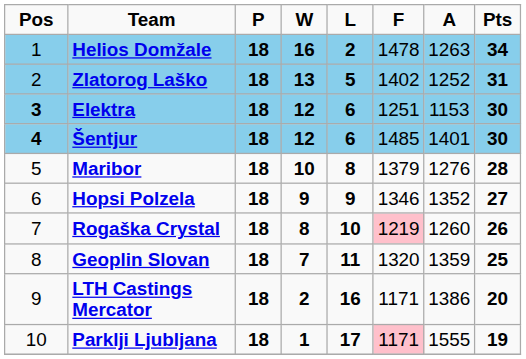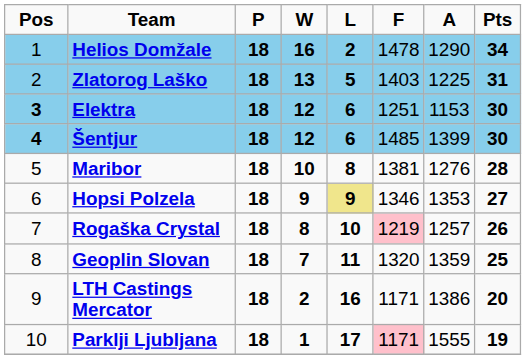Helios Domžale | A: 1263 -> 1290
Zlatorog Laško | F: 1402 -> 1403
Zlatorog Laško | A: 1252 -> 1225
Šentjur | A: 1401 -> 1399
Maribor | F: 1379 -> 1381
Hopsi Polzela | L: no background -> khaki background
Hopsi Polzela | A: 1352 -> 1353
Rogaška Crystal | A: 1260 -> 1257
